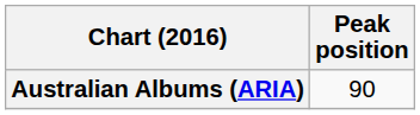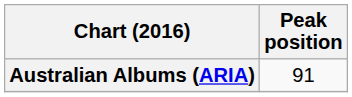Australian Albums (ARIA) | Peak position: 90 -> 91
